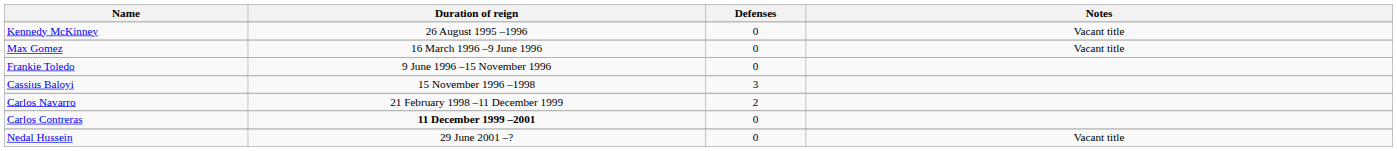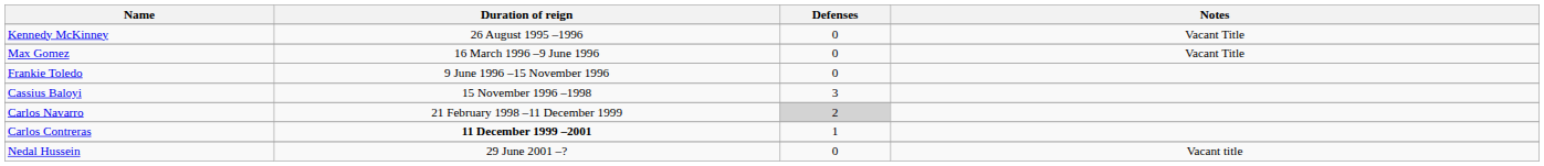Kennedy McKinney | Notes: Vacant title -> Vacant Title
Max Gomez | Notes: Vacant title -> Vacant Title
Carlos Navarro | Defenses: no background -> lightgrey background
Carlos Contreras | Defenses: 0 -> 1
